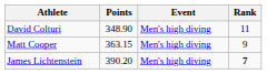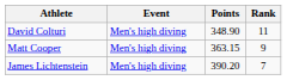columns swapped: Event <-> Points
James Lichtenstein | Rank: bold -> normal
